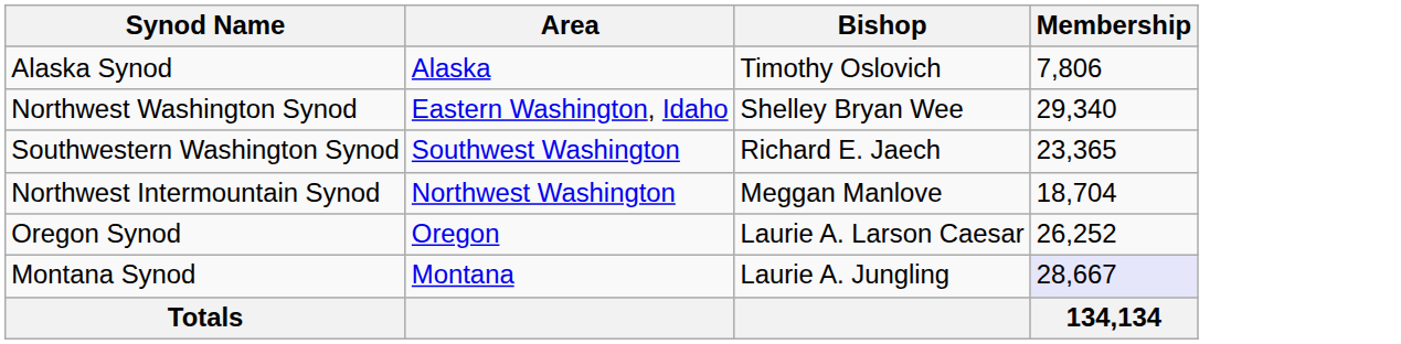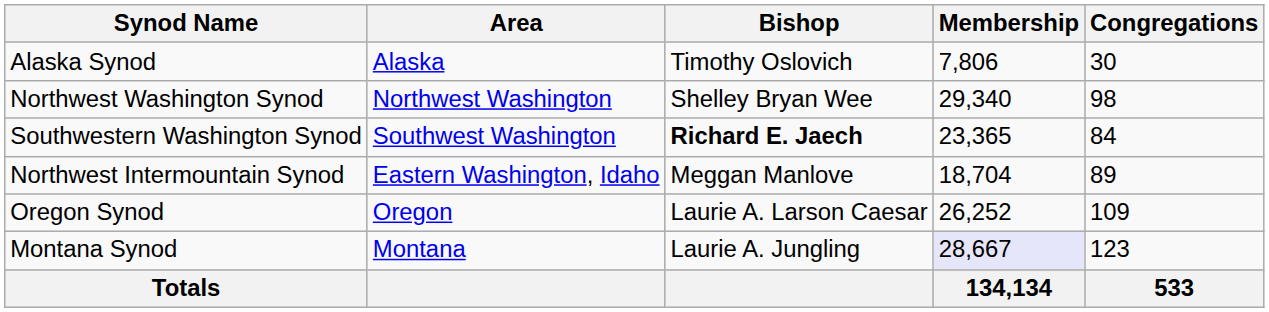+ column: Congregations | 30 | 98 | 84 | 89 | 109 | 123 | 533
Northwest Washington Synod | Area: Eastern Washington, Idaho -> Northwest Washington
Southwestern Washington Synod | Bishop: normal -> bold
Northwest Intermountain Synod | Area: Northwest Washington -> Eastern Washington, Idaho
